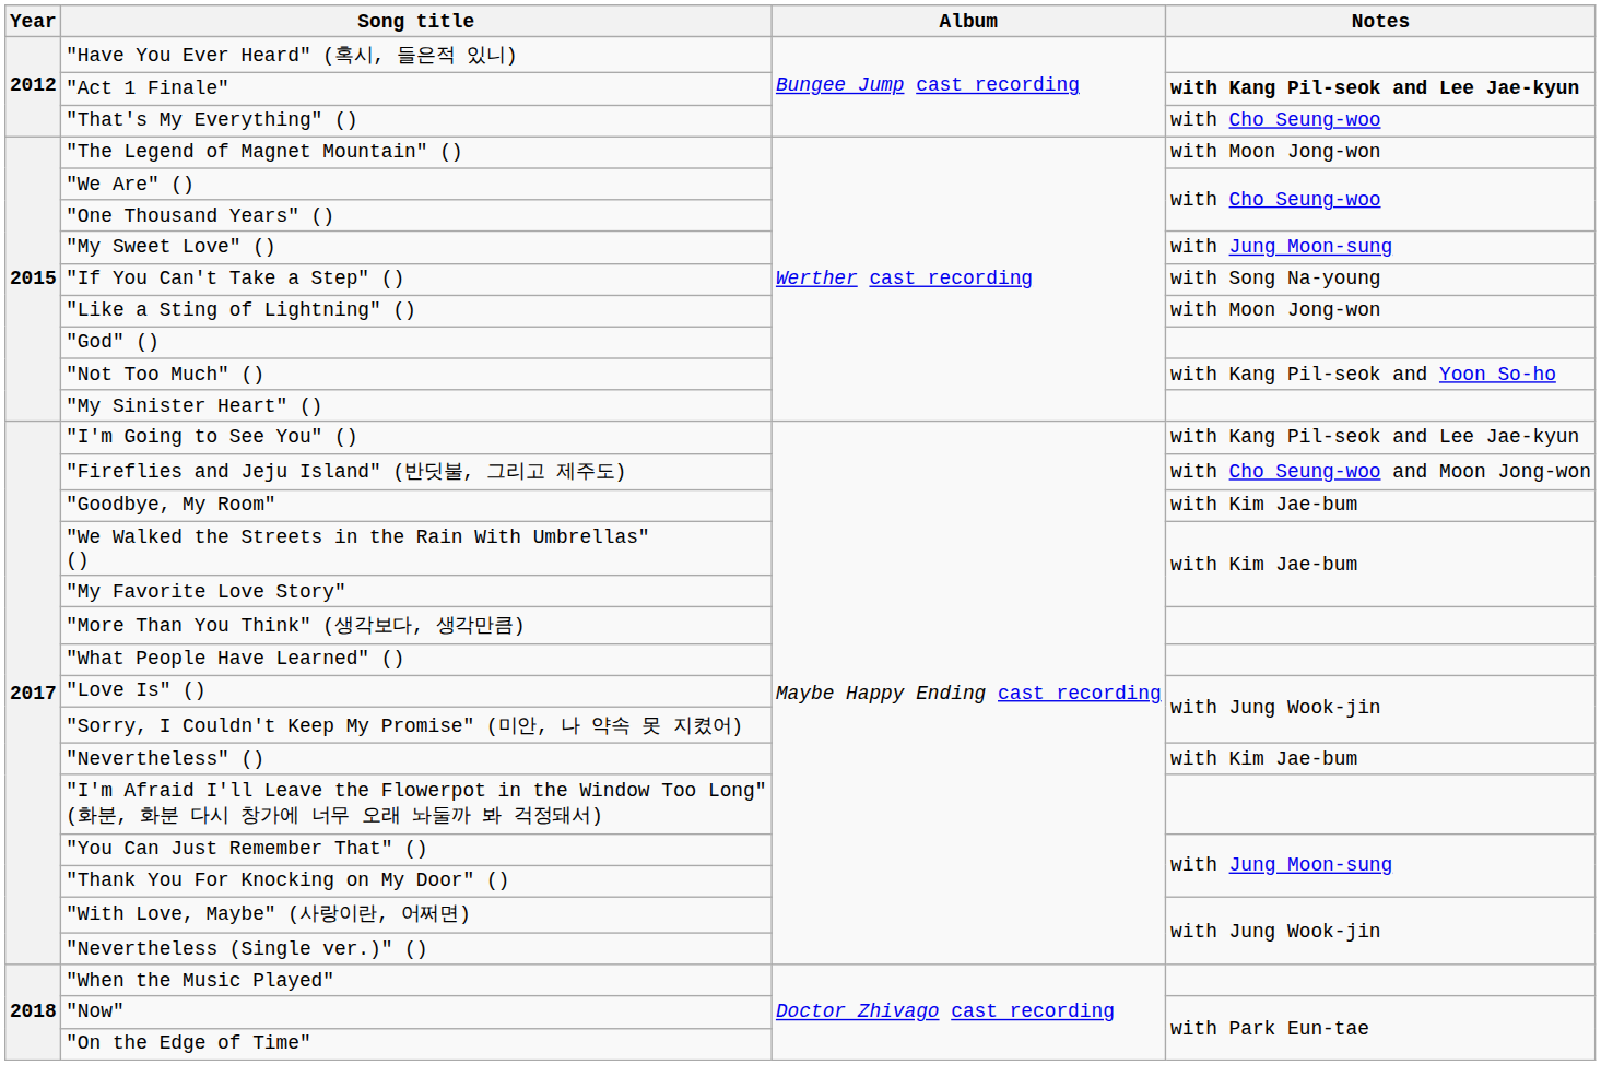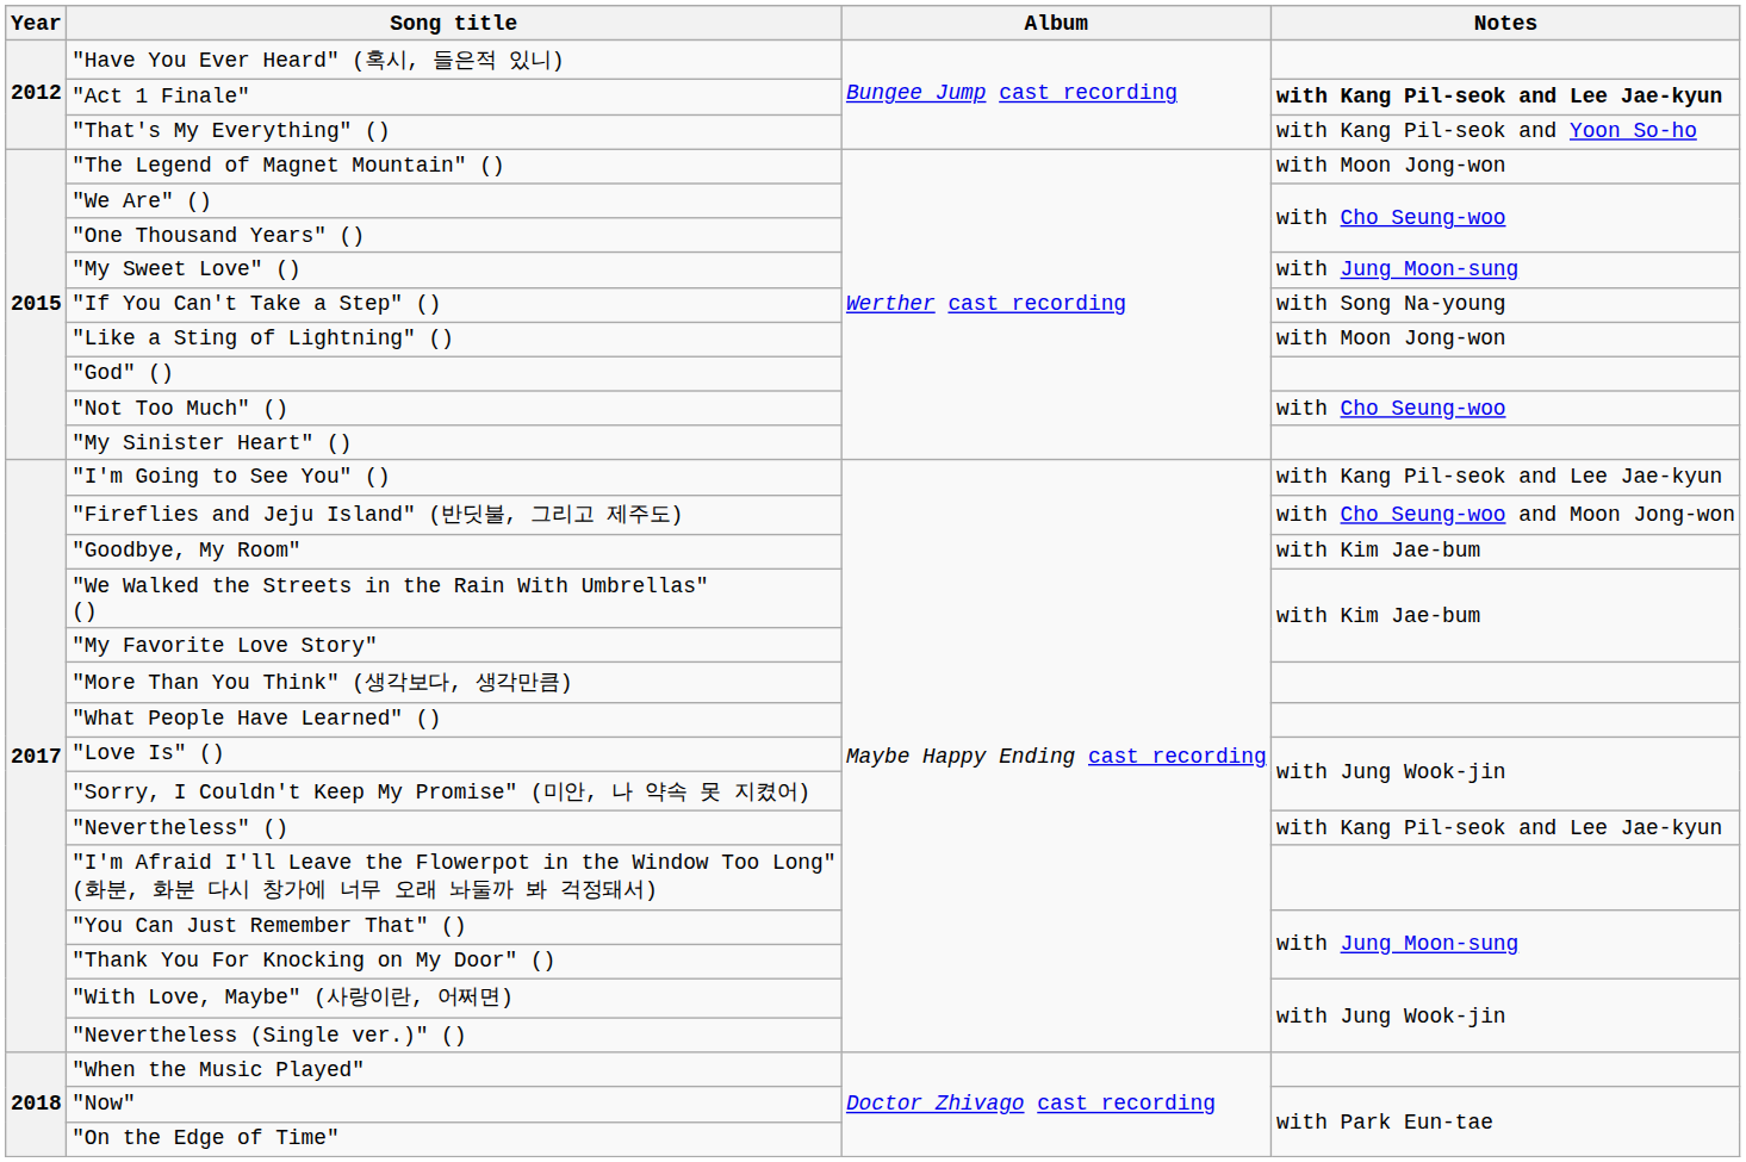"That's My Everything" () | Notes: with Cho Seung-woo -> with Kang Pil-seok and Yoon So-ho
"Not Too Much" () | Notes: with Kang Pil-seok and Yoon So-ho -> with Cho Seung-woo
"Nevertheless" () | Notes: with Kim Jae-bum -> with Kang Pil-seok and Lee Jae-kyun
